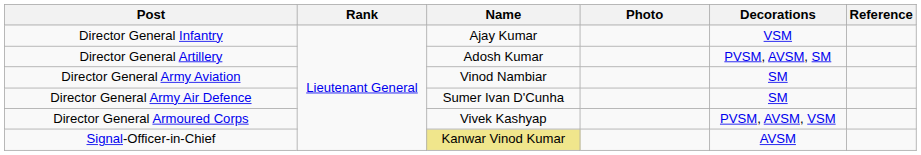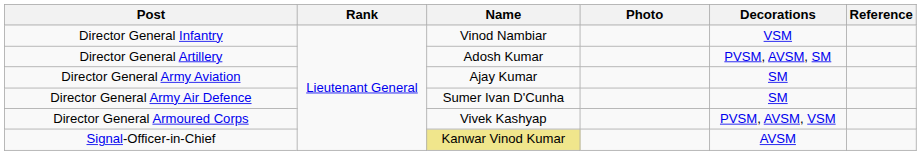Director General Infantry | Name: Ajay Kumar -> Vinod Nambiar
Director General Army Aviation | Name: Vinod Nambiar -> Ajay Kumar
